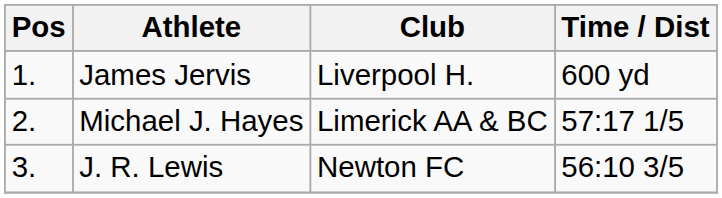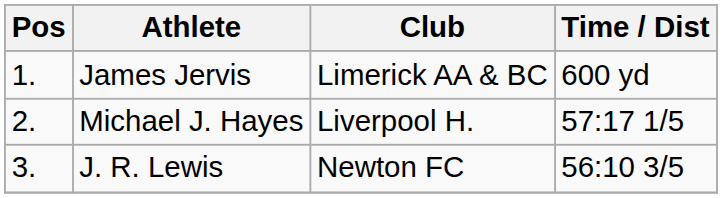James Jervis | Club: Liverpool H. -> Limerick AA & BC
Michael J. Hayes | Club: Limerick AA & BC -> Liverpool H.
